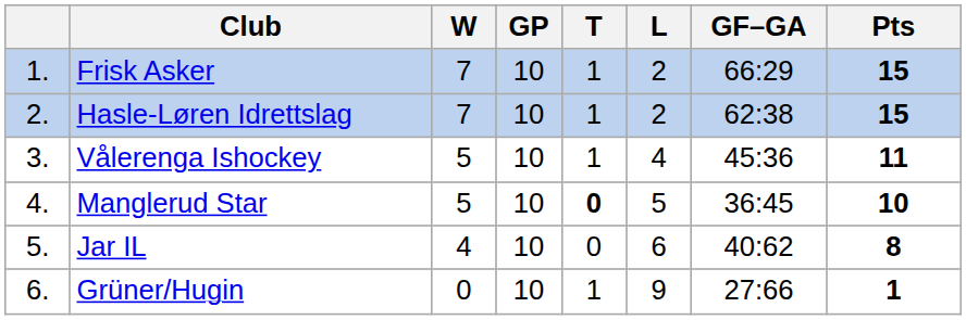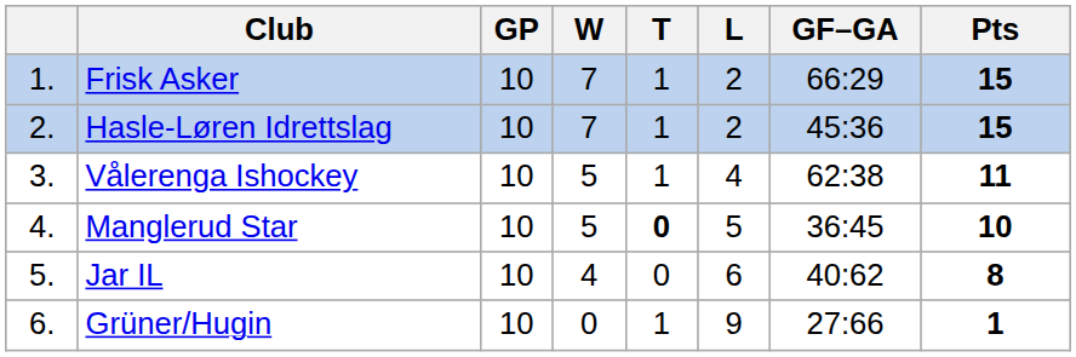columns swapped: GP <-> W
Hasle-Løren Idrettslag | GF–GA: 62:38 -> 45:36
Vålerenga Ishockey | GF–GA: 45:36 -> 62:38
